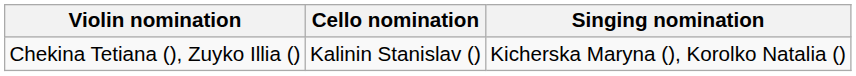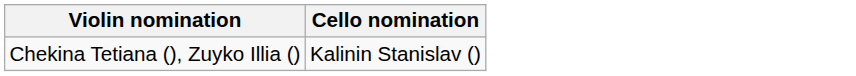- column: Singing nomination | Kicherska Maryna (), Korolko Natalia ()
